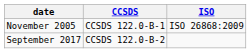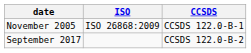columns swapped: CCSDS <-> ISO
